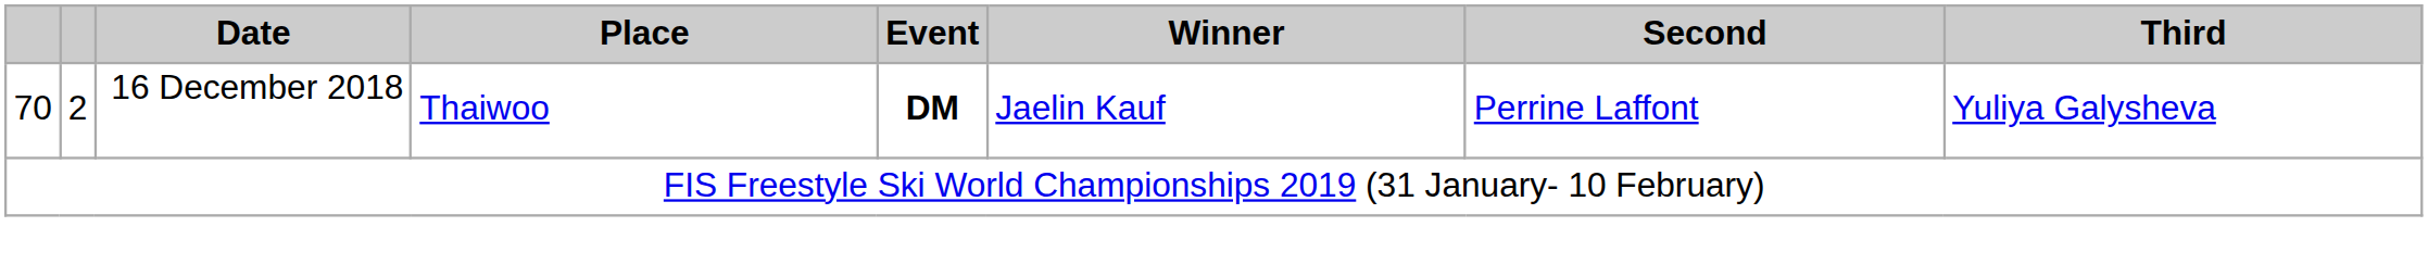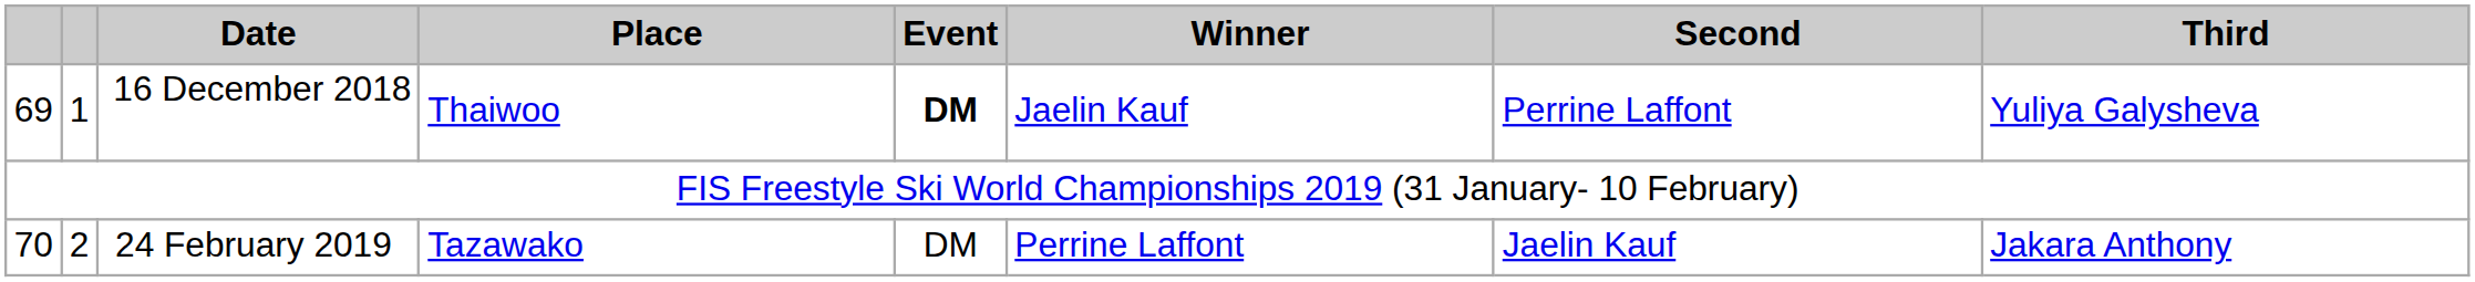16 December 2018 | column 1: 70 -> 69
16 December 2018 | column 2: 2 -> 1
+ row: 70 | 2 | 24 February 2019 | Tazawako | DM | Perrine Laffont | Jaelin Kauf | Jakara Anthony
